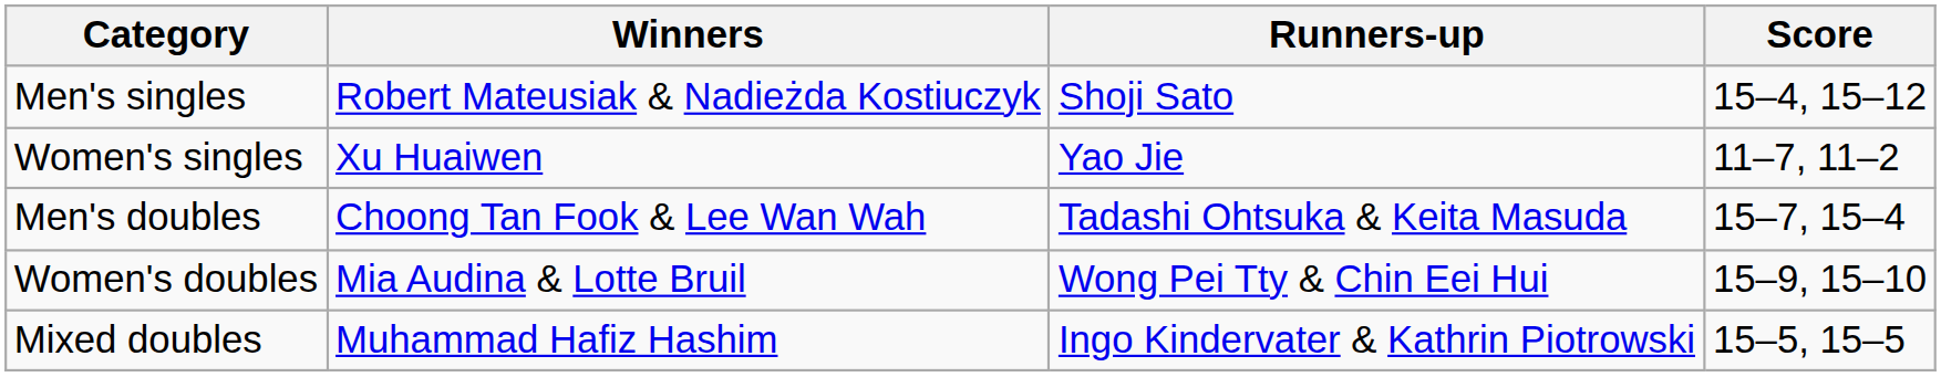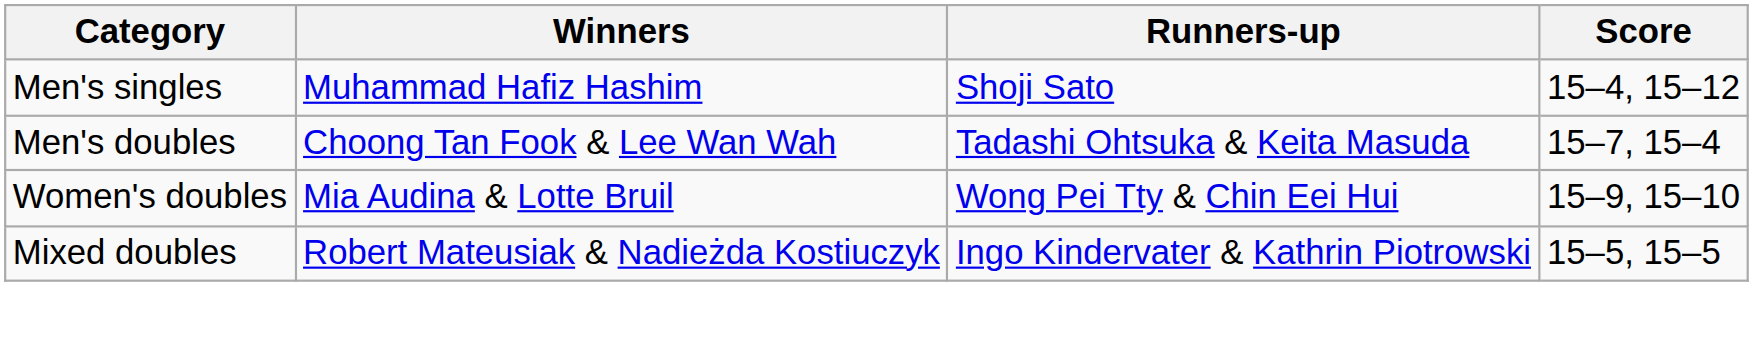Men's singles | Winners: Robert Mateusiak & Nadieżda Kostiuczyk -> Muhammad Hafiz Hashim
- row: Women's singles | Xu Huaiwen | Yao Jie | 11–7, 11–2
Mixed doubles | Winners: Muhammad Hafiz Hashim -> Robert Mateusiak & Nadieżda Kostiuczyk
